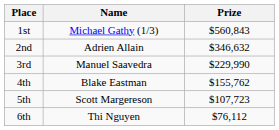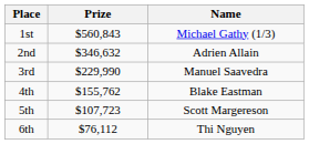columns swapped: Name <-> Prize
